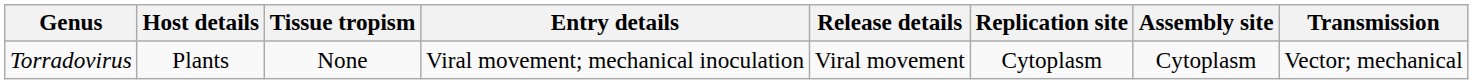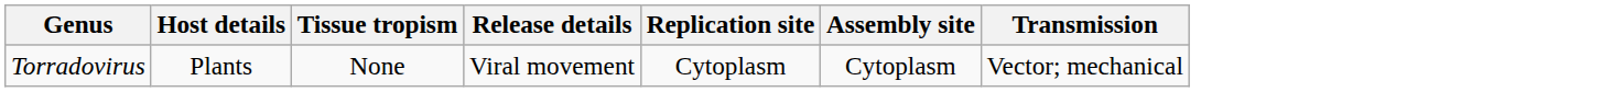- column: Entry details | Viral movement; mechanical inoculation
